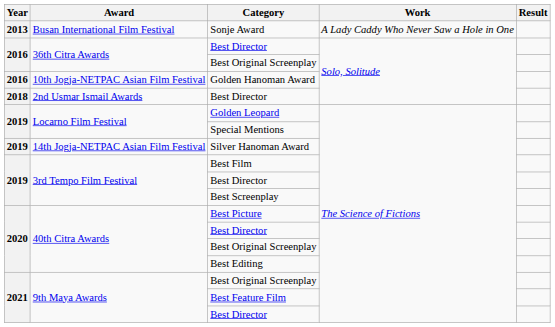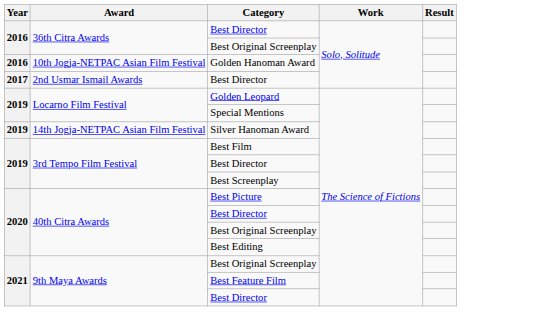- row: 2013 | Busan International Film Festival | Sonje Award | A Lady Caddy Who Never Saw a Hole in One
2nd Usmar Ismail Awards / Best Director | Year: 2018 -> 2017
